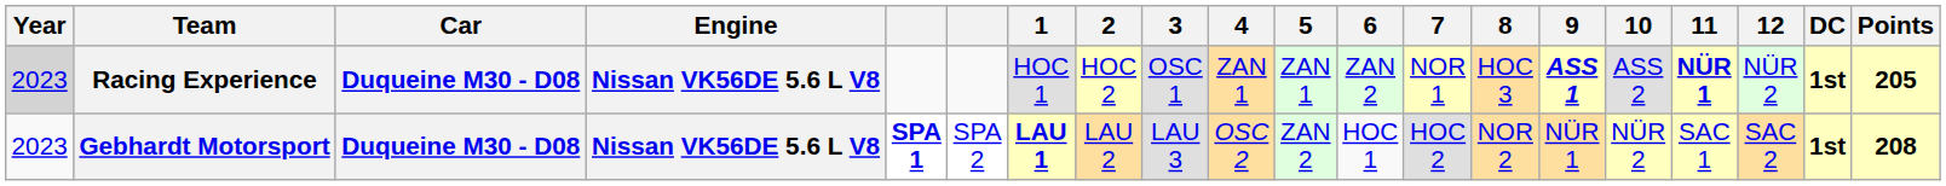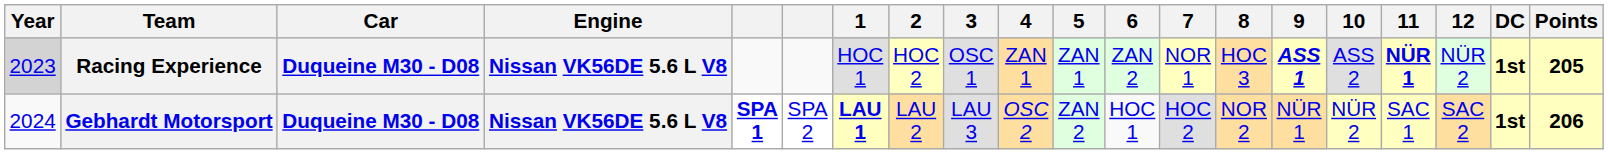Gebhardt Motorsport | Year: 2023 -> 2024
Gebhardt Motorsport | Points: 208 -> 206
